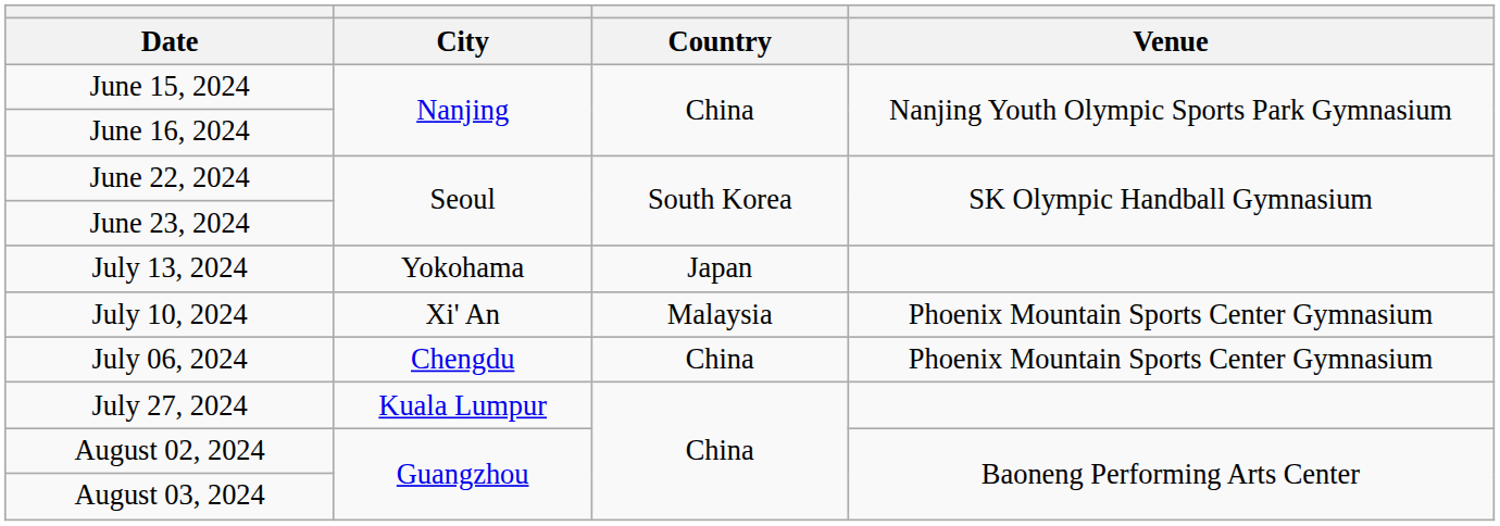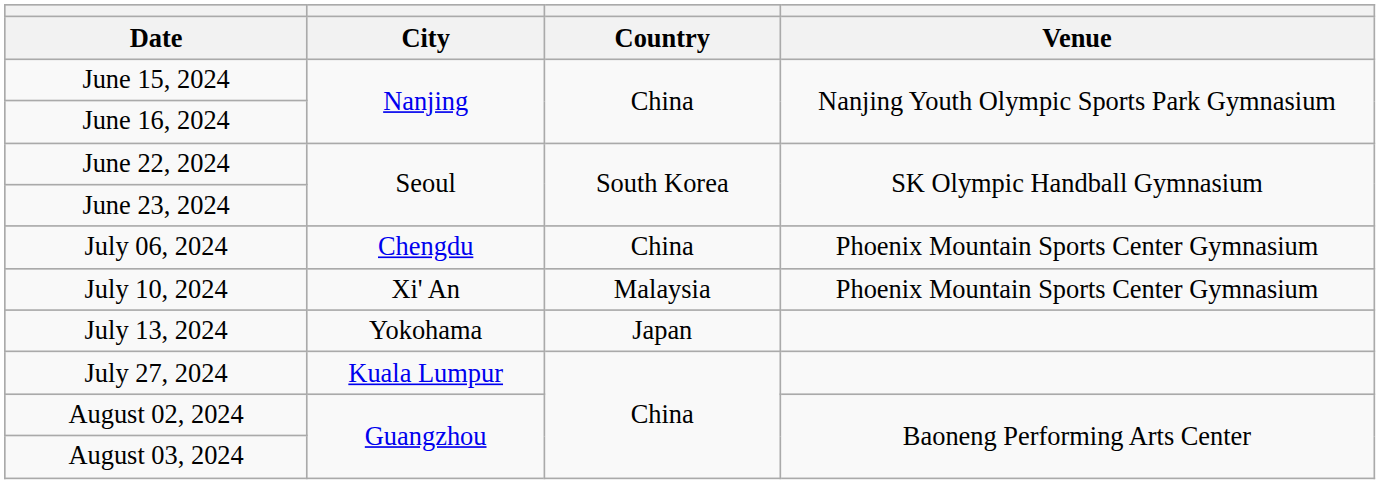rows swapped: July 06, 2024 <-> July 13, 2024
